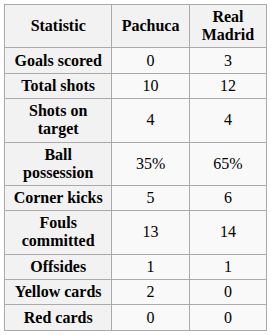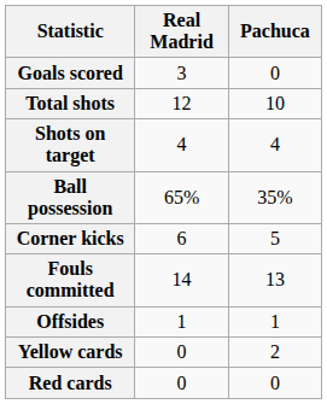columns swapped: Real Madrid <-> Pachuca
